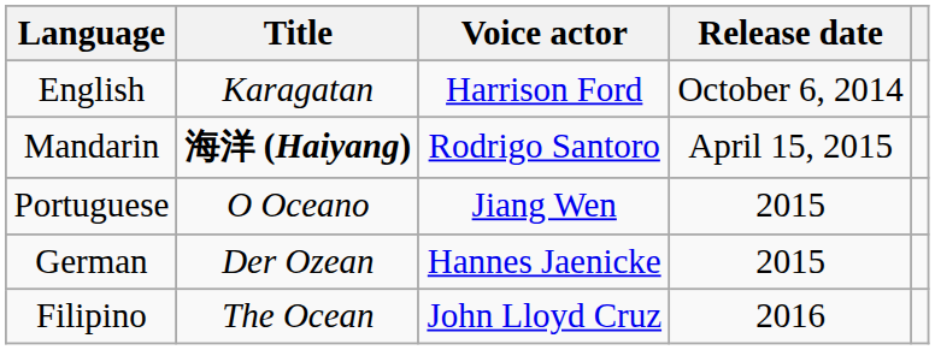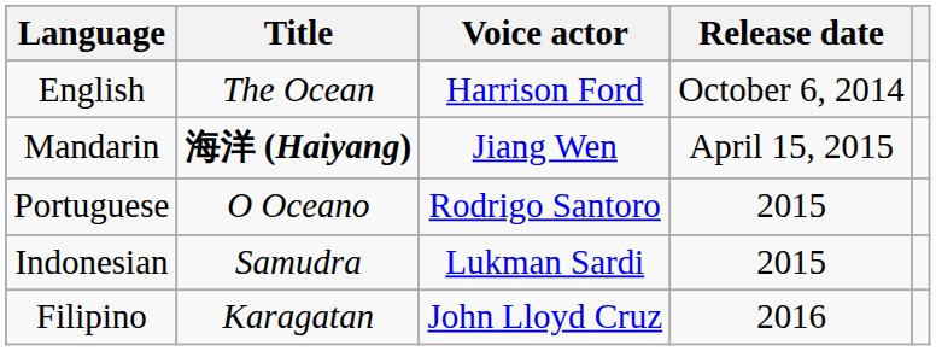English | Title: Karagatan -> The Ocean
Mandarin | Voice actor: Rodrigo Santoro -> Jiang Wen
Portuguese | Voice actor: Jiang Wen -> Rodrigo Santoro
+ row: Indonesian | Samudra | Lukman Sardi | 2015
- row: German | Der Ozean | Hannes Jaenicke | 2015
Filipino | Title: The Ocean -> Karagatan
